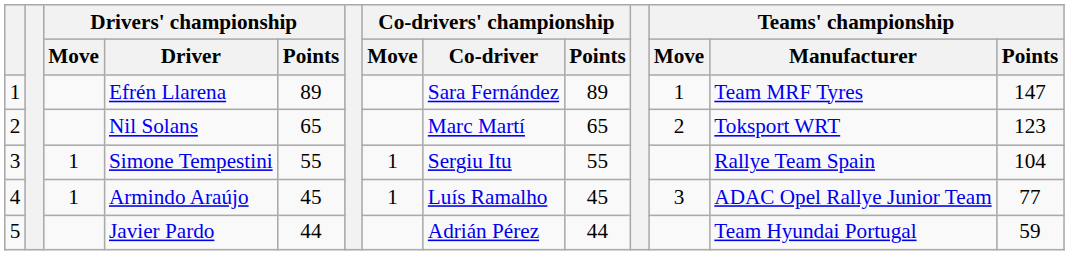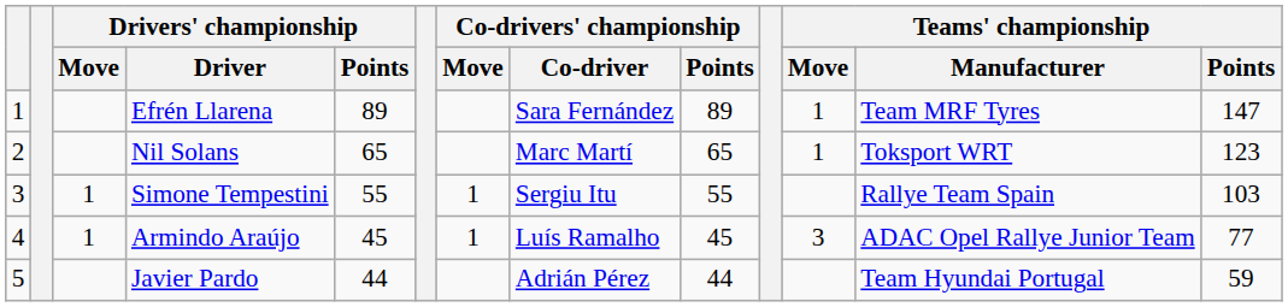Nil Solans | Teams' championship / Move: 2 -> 1
Simone Tempestini | Teams' championship / Points: 104 -> 103
